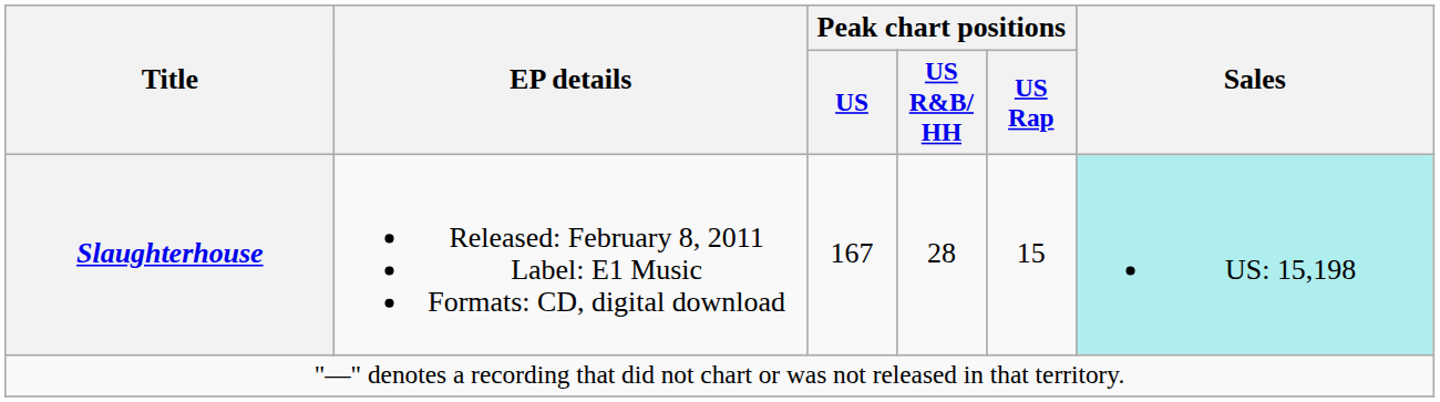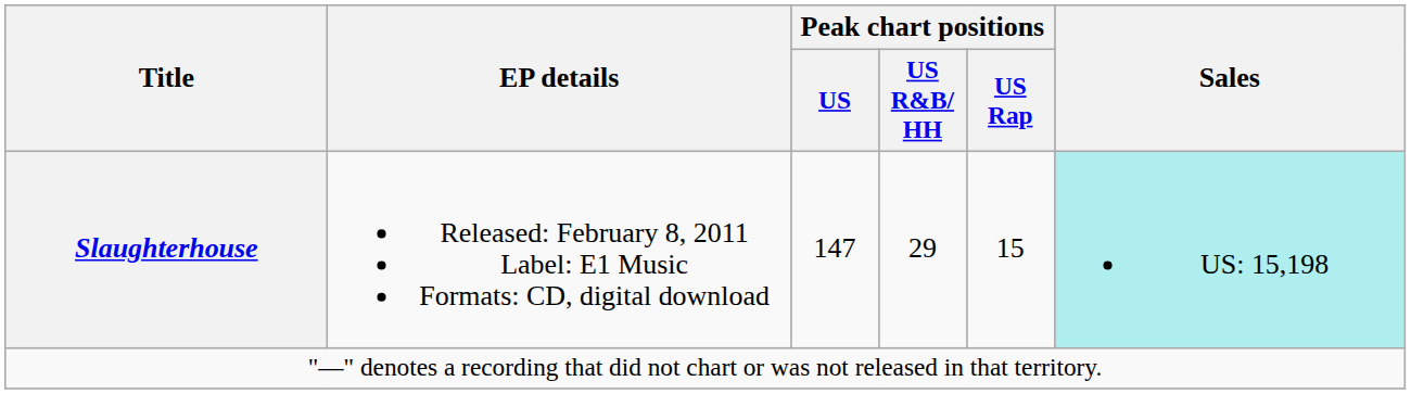Slaughterhouse | Peak chart positions / US: 167 -> 147
Slaughterhouse | Peak chart positions / US R&B/ HH: 28 -> 29
